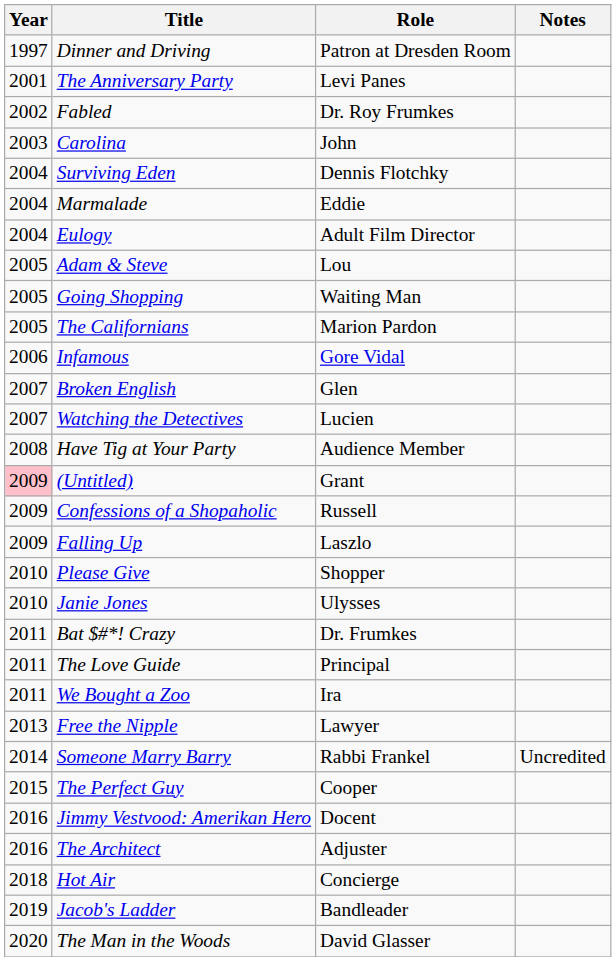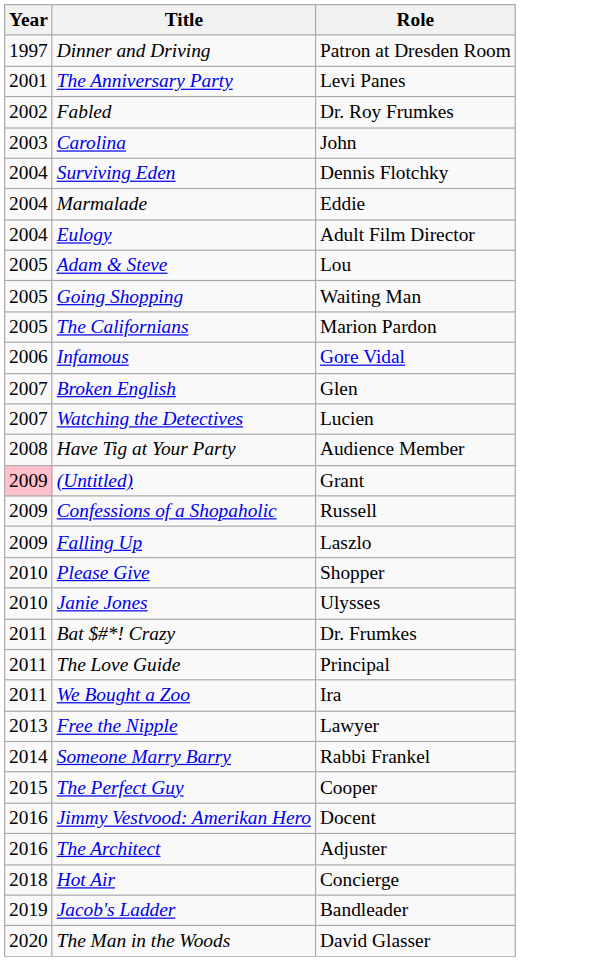- column: Notes | Uncredited
